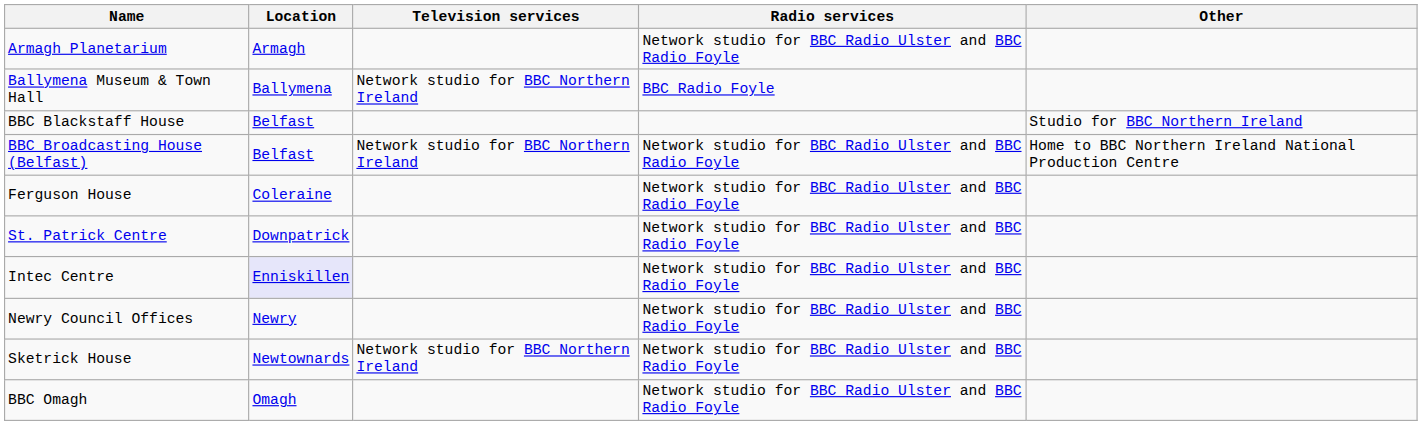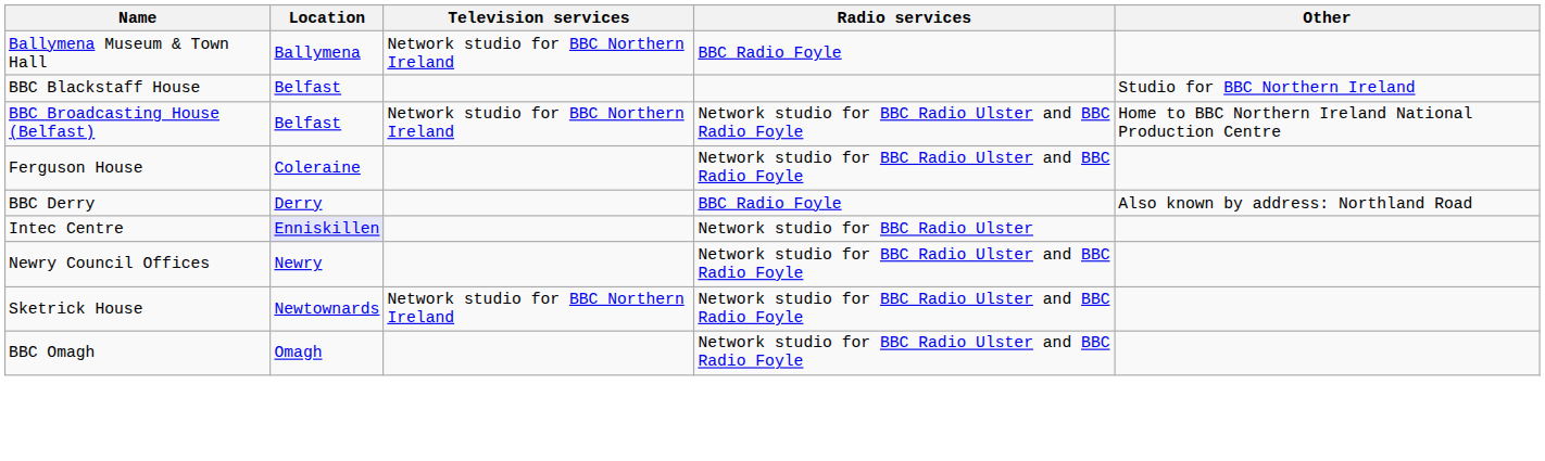- row: Armagh Planetarium | Armagh | Network studio for BBC Radio Ulster and BBC Radio Foyle
+ row: BBC Derry | Derry | BBC Radio Foyle | Also known by address: Northland Road
- row: St. Patrick Centre | Downpatrick | Network studio for BBC Radio Ulster and BBC Radio Foyle
Intec Centre | Radio services: Network studio for BBC Radio Ulster and BBC Radio Foyle -> Network studio for BBC Radio Ulster
